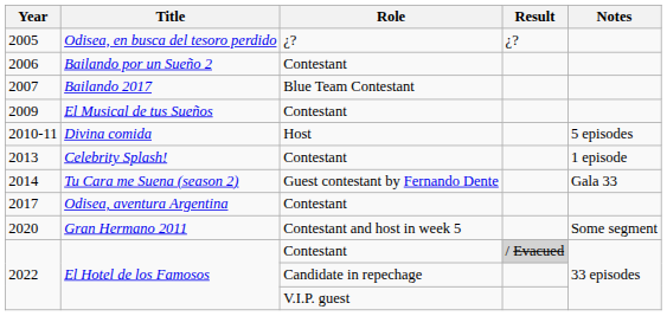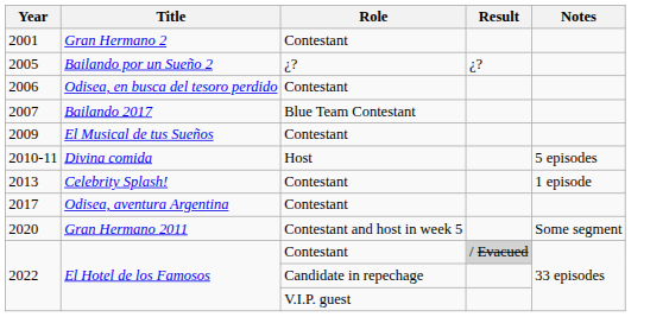+ row: 2001 | Gran Hermano 2 | Contestant
2005 | Title: Odisea, en busca del tesoro perdido -> Bailando por un Sueño 2
2006 | Title: Bailando por un Sueño 2 -> Odisea, en busca del tesoro perdido
- row: 2014 | Tu Cara me Suena (season 2) | Guest contestant by Fernando Dente | Gala 33
